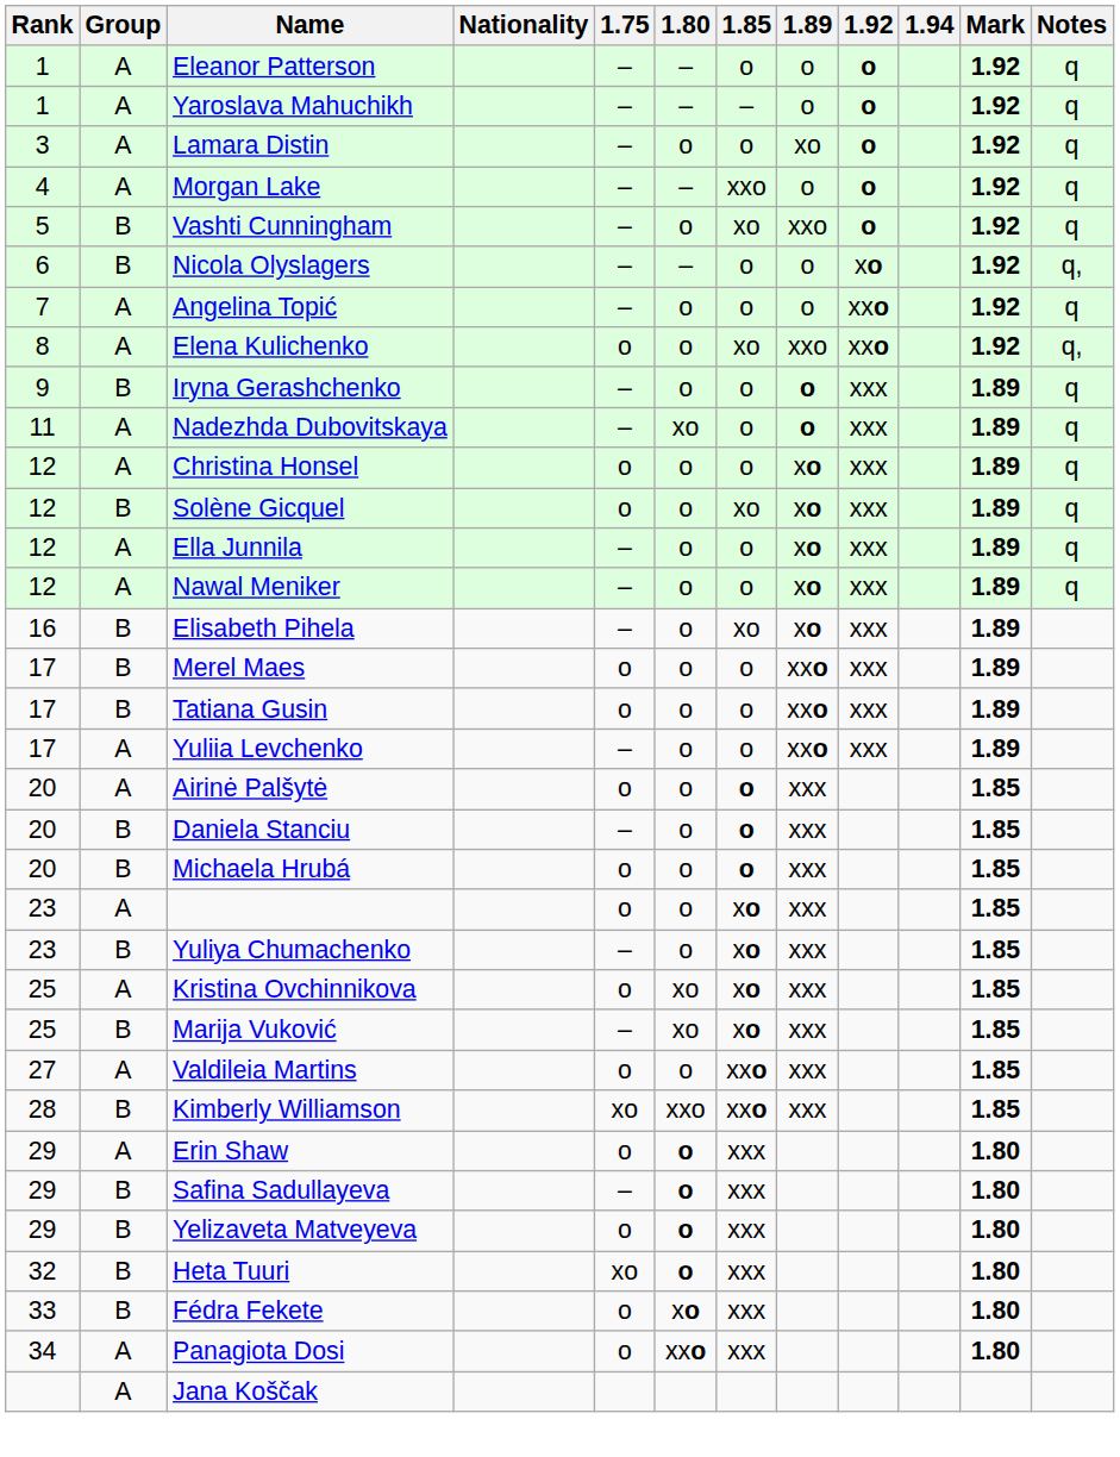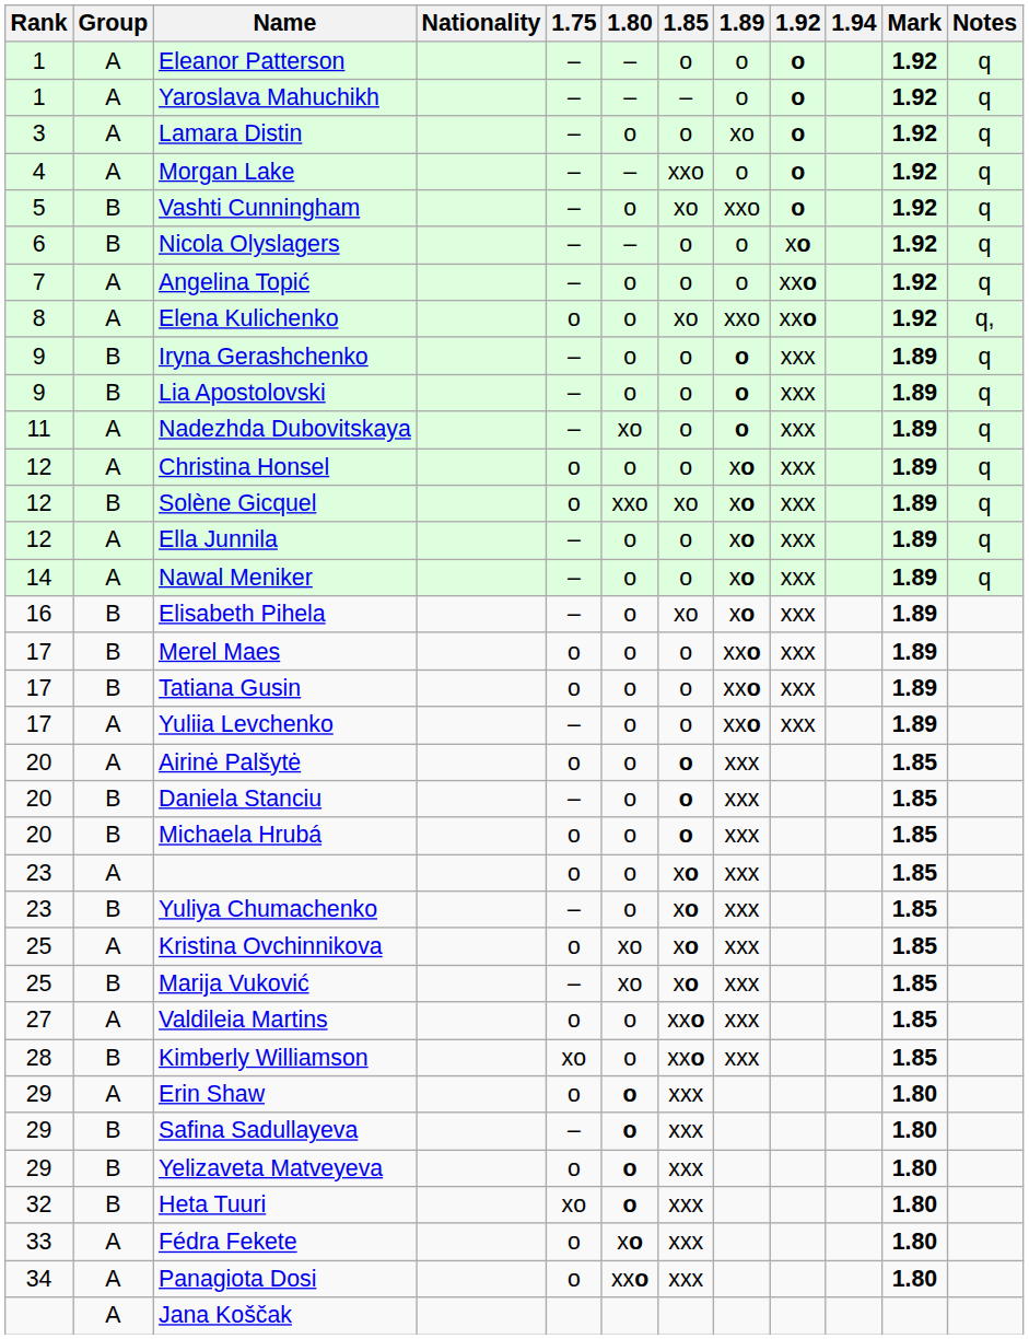Nicola Olyslagers | Notes: q, -> q
+ row: 9 | B | Lia Apostolovski | – | o | o | o | xxx | 1.89 | q
Solène Gicquel | 1.80: o -> xxo
Nawal Meniker | Rank: 12 -> 14
Kimberly Williamson | 1.80: xxo -> o
Fédra Fekete | Group: B -> A
